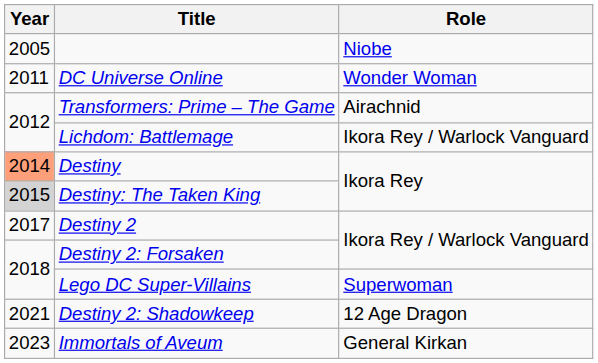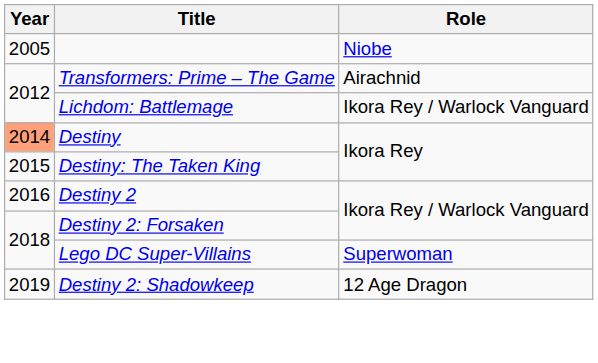- row: 2011 | DC Universe Online | Wonder Woman
Destiny: The Taken King | Year: lightgrey background -> no background
Destiny 2 | Year: 2017 -> 2016
Destiny 2: Shadowkeep | Year: 2021 -> 2019
- row: 2023 | Immortals of Aveum | General Kirkan
